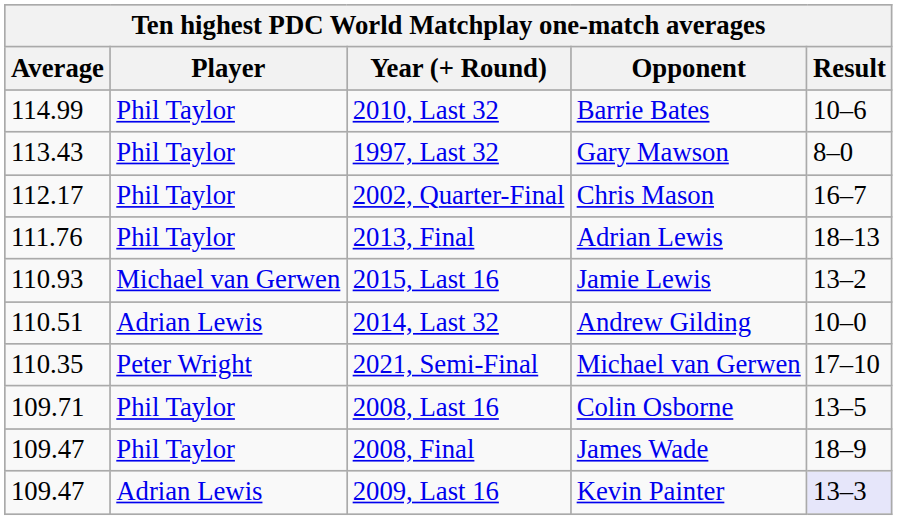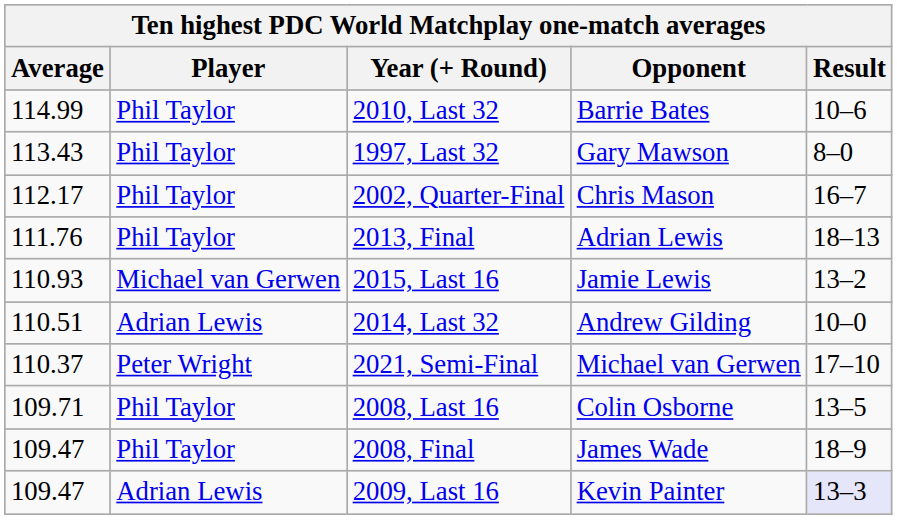2021, Semi-Final | Average: 110.35 -> 110.37
